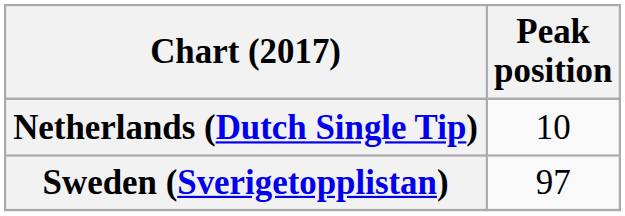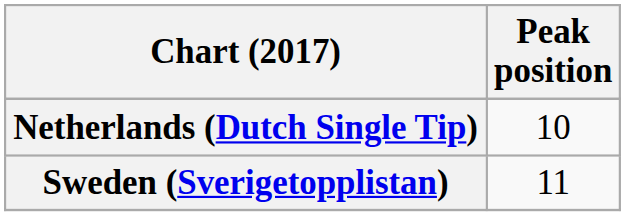Sweden (Sverigetopplistan) | Peak position: 97 -> 11
